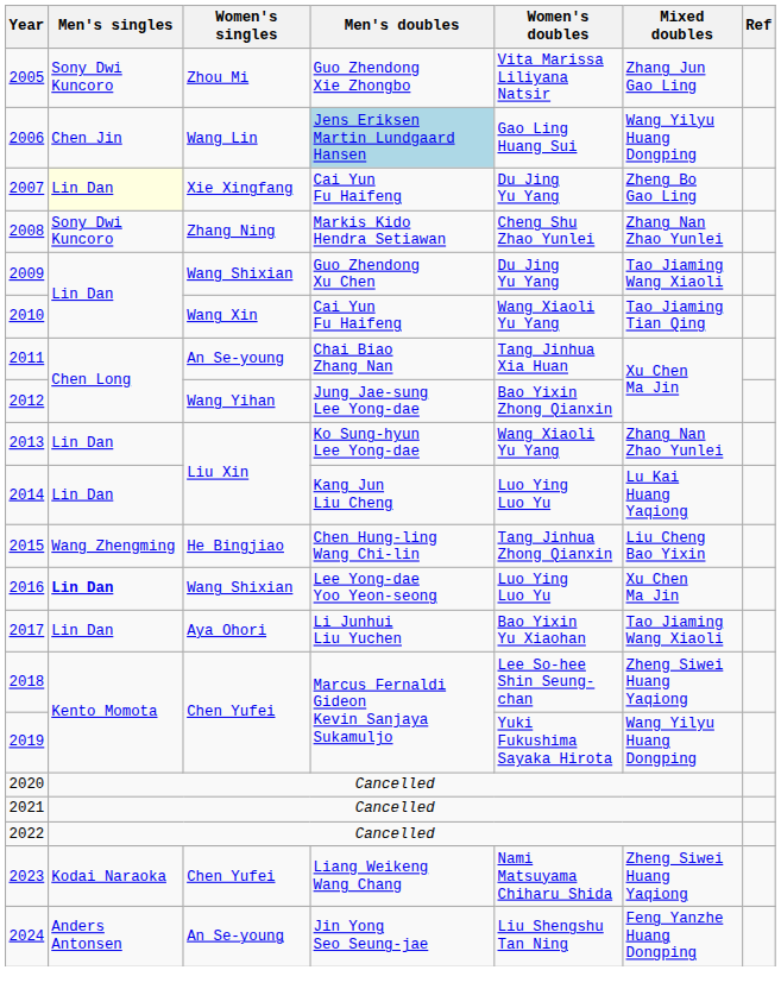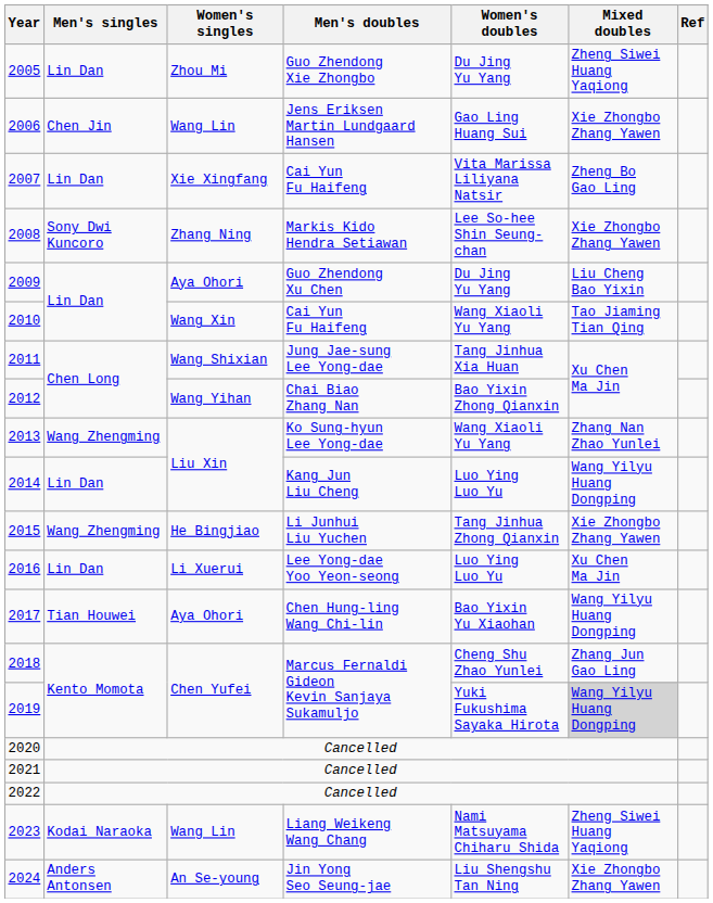2005 | Men's singles: Sony Dwi Kuncoro -> Lin Dan
2005 | Women's doubles: Vita Marissa Liliyana Natsir -> Du Jing Yu Yang
2005 | Mixed doubles: Zhang Jun Gao Ling -> Zheng Siwei Huang Yaqiong
2006 | Men's doubles: lightblue background -> no background
2006 | Mixed doubles: Wang Yilyu Huang Dongping -> Xie Zhongbo Zhang Yawen
2007 | Men's singles: lightyellow background -> no background
2007 | Women's doubles: Du Jing Yu Yang -> Vita Marissa Liliyana Natsir
2008 | Women's doubles: Cheng Shu Zhao Yunlei -> Lee So-hee Shin Seung-chan
2008 | Mixed doubles: Zhang Nan Zhao Yunlei -> Xie Zhongbo Zhang Yawen
2009 | Women's singles: Wang Shixian -> Aya Ohori
2009 | Mixed doubles: Tao Jiaming Wang Xiaoli -> Liu Cheng Bao Yixin
2011 | Women's singles: An Se-young -> Wang Shixian
2011 | Men's doubles: Chai Biao Zhang Nan -> Jung Jae-sung Lee Yong-dae
2012 | Men's doubles: Jung Jae-sung Lee Yong-dae -> Chai Biao Zhang Nan
2013 | Men's singles: Lin Dan -> Wang Zhengming
2014 | Mixed doubles: Lu Kai Huang Yaqiong -> Wang Yilyu Huang Dongping
2015 | Men's doubles: Chen Hung-ling Wang Chi-lin -> Li Junhui Liu Yuchen
2015 | Mixed doubles: Liu Cheng Bao Yixin -> Xie Zhongbo Zhang Yawen
2016 | Men's singles: bold -> normal
2016 | Women's singles: Wang Shixian -> Li Xuerui
2017 | Men's singles: Lin Dan -> Tian Houwei
2017 | Men's doubles: Li Junhui Liu Yuchen -> Chen Hung-ling Wang Chi-lin
2017 | Mixed doubles: Tao Jiaming Wang Xiaoli -> Wang Yilyu Huang Dongping
2018 | Women's doubles: Lee So-hee Shin Seung-chan -> Cheng Shu Zhao Yunlei
2018 | Mixed doubles: Zheng Siwei Huang Yaqiong -> Zhang Jun Gao Ling
2019 | Mixed doubles: no background -> lightgrey background
2023 | Women's singles: Chen Yufei -> Wang Lin
2024 | Mixed doubles: Feng Yanzhe Huang Dongping -> Xie Zhongbo Zhang Yawen
